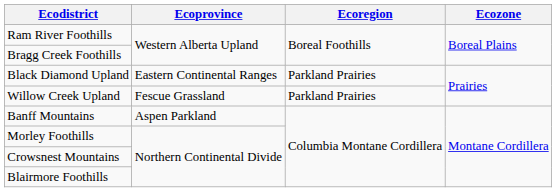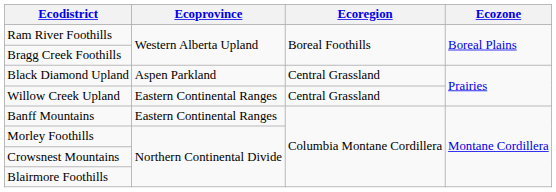Black Diamond Upland | Ecoprovince: Eastern Continental Ranges -> Aspen Parkland
Black Diamond Upland | Ecoregion: Parkland Prairies -> Central Grassland
Willow Creek Upland | Ecoprovince: Fescue Grassland -> Eastern Continental Ranges
Willow Creek Upland | Ecoregion: Parkland Prairies -> Central Grassland
Banff Mountains | Ecoprovince: Aspen Parkland -> Eastern Continental Ranges
